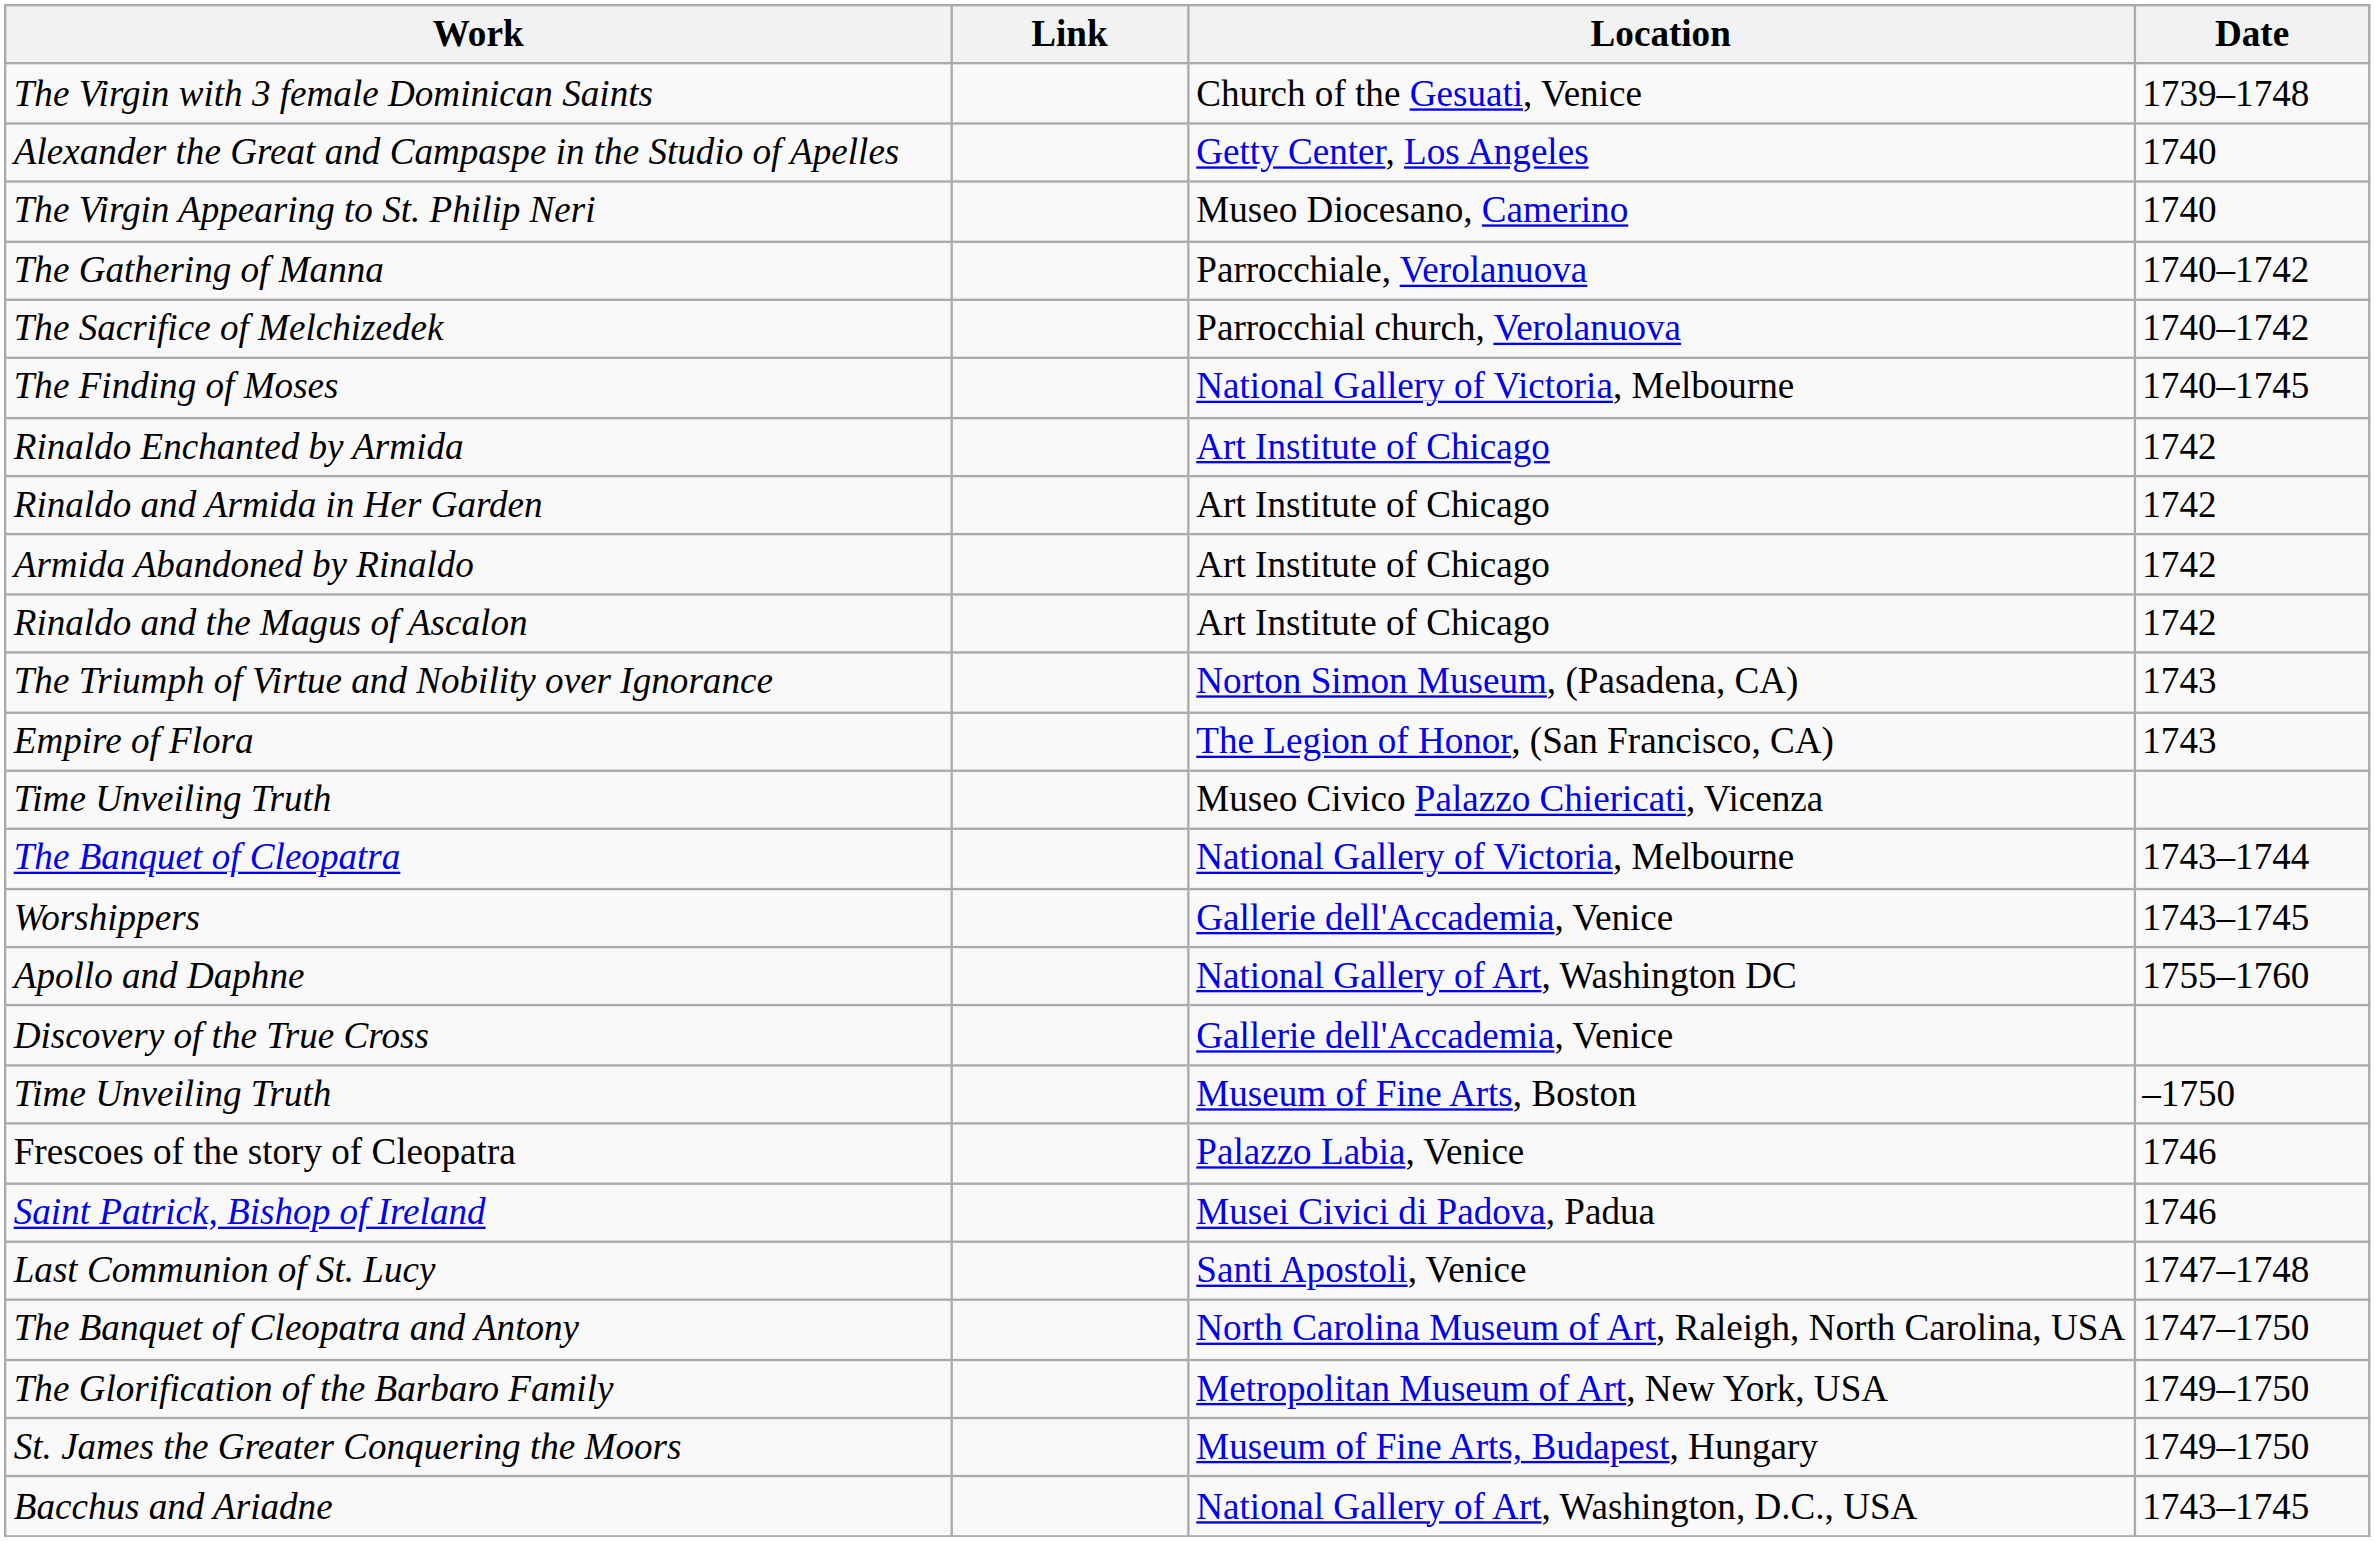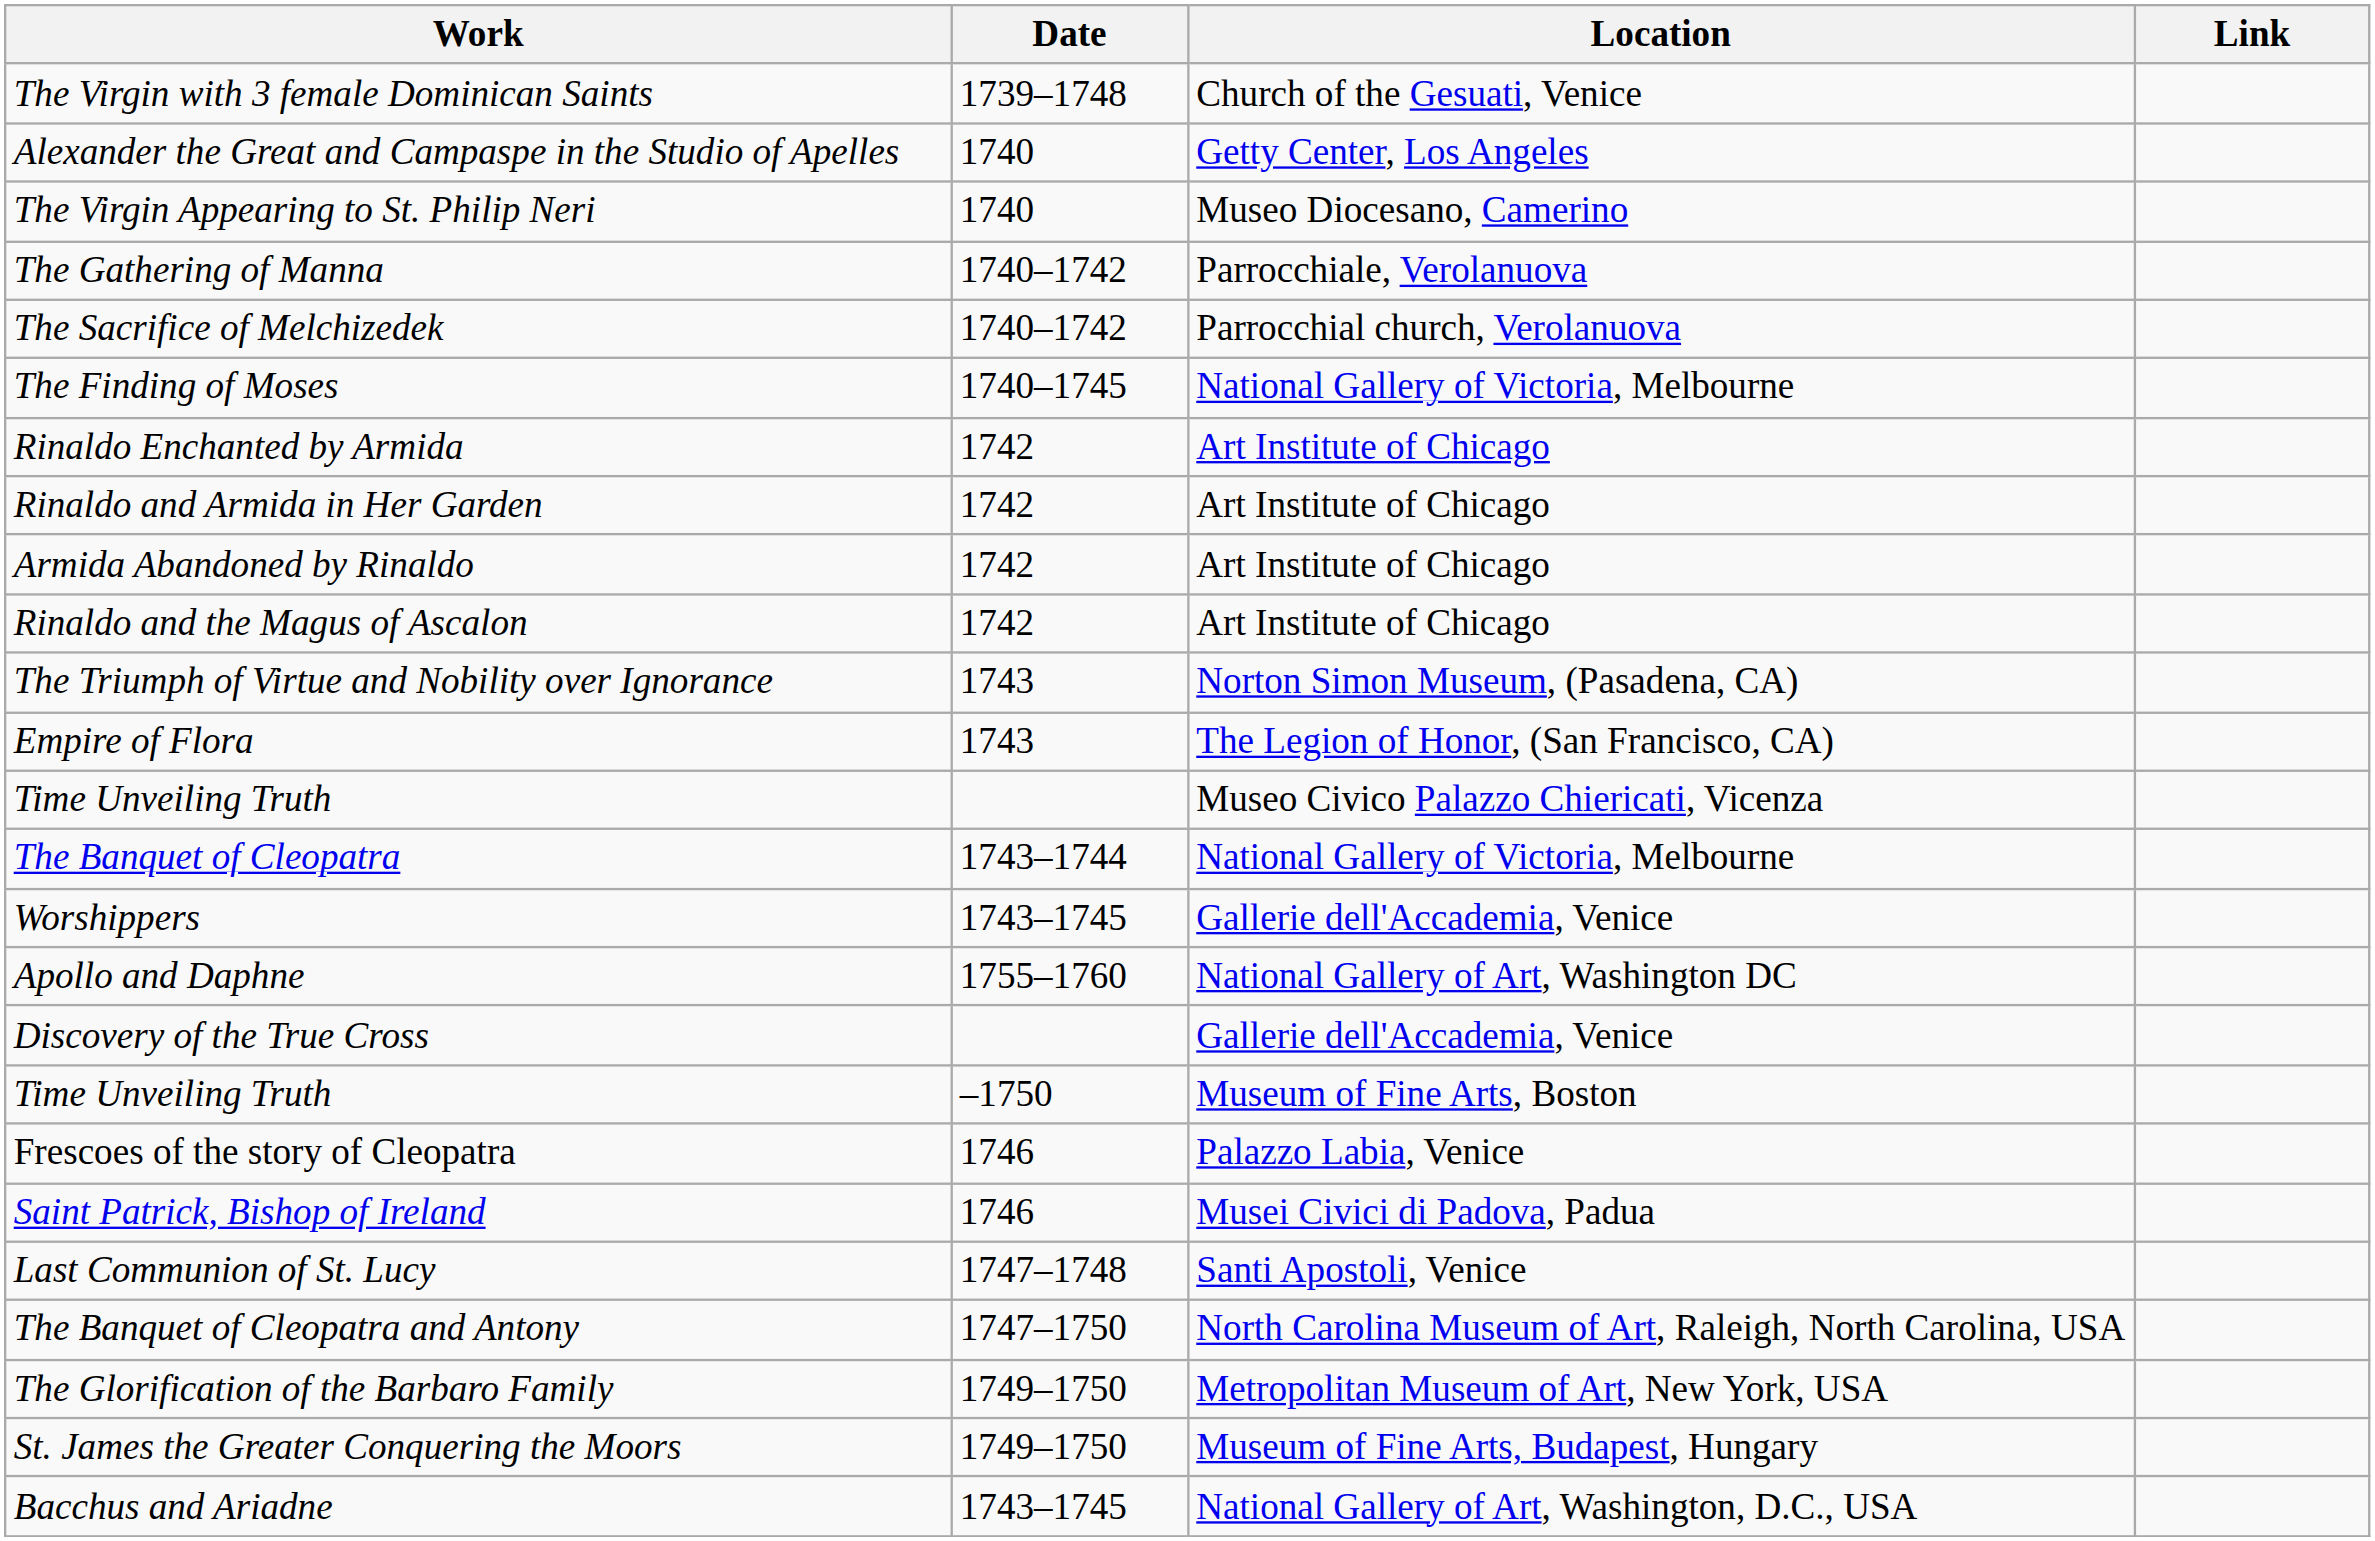columns swapped: Date <-> Link
